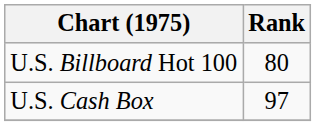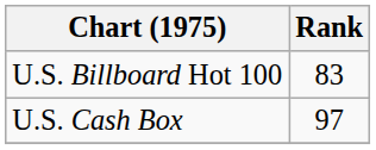U.S. Billboard Hot 100 | Rank: 80 -> 83
